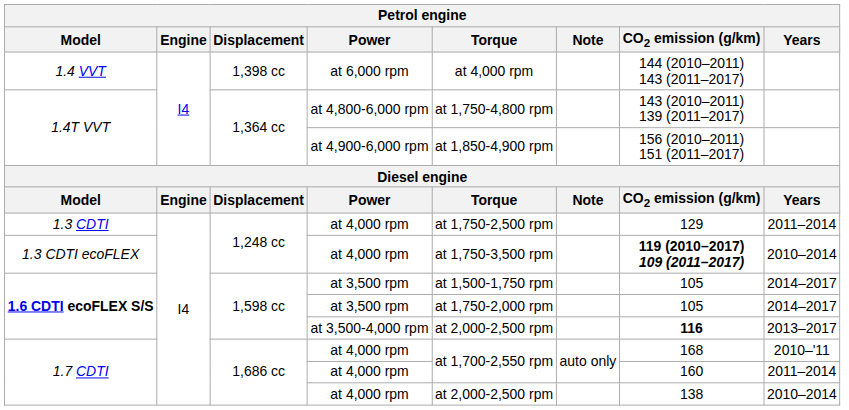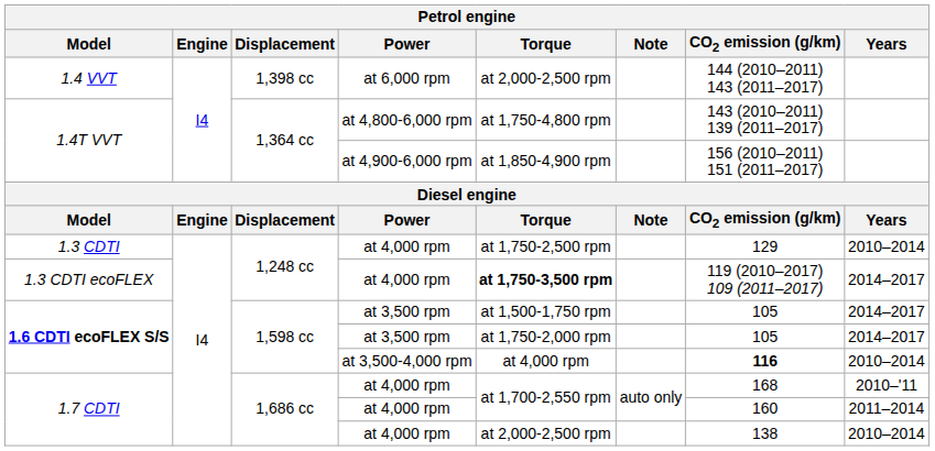1.4 VVT | Torque: at 4,000 rpm -> at 2,000-2,500 rpm
1.3 CDTI | Years: 2011–2014 -> 2010–2014
1.3 CDTI ecoFLEX | Torque: normal -> bold
1.3 CDTI ecoFLEX | CO2 emission (g/km): bold -> normal
1.3 CDTI ecoFLEX | Years: 2010–2014 -> 2014–2017
1.6 CDTI ecoFLEX S/S / at 3,500-4,000 rpm | Torque: at 2,000-2,500 rpm -> at 4,000 rpm
1.6 CDTI ecoFLEX S/S / at 3,500-4,000 rpm | Years: 2013–2017 -> 2010–2014
